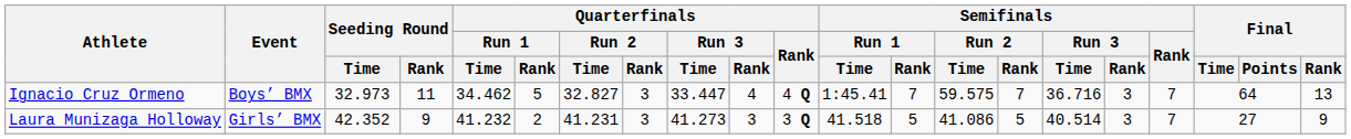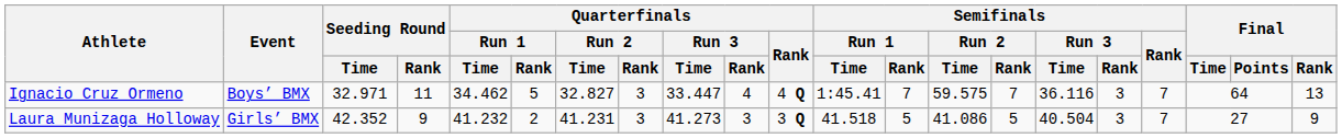Ignacio Cruz Ormeno | Seeding Round / Time: 32.973 -> 32.971
Ignacio Cruz Ormeno | Semifinals / Run 3 / Time: 36.716 -> 36.116
Laura Munizaga Holloway | Semifinals / Run 3 / Time: 40.514 -> 40.504
